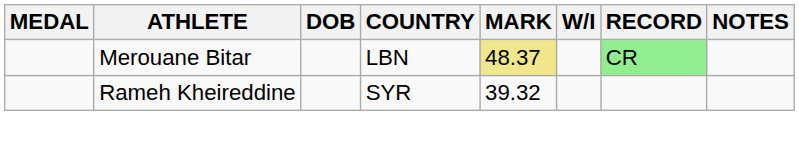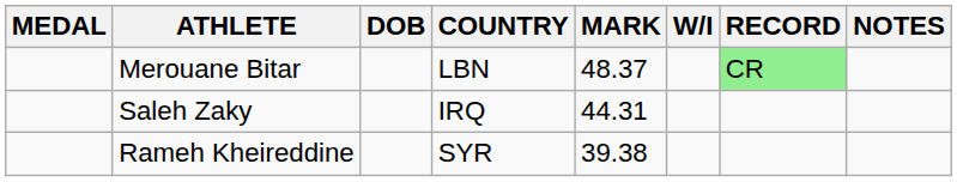Merouane Bitar | MARK: khaki background -> no background
+ row: Saleh Zaky | IRQ | 44.31
Rameh Kheireddine | MARK: 39.32 -> 39.38
